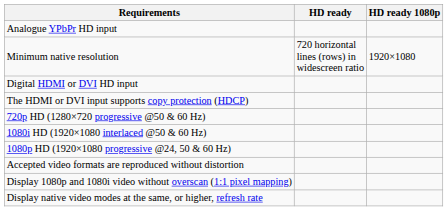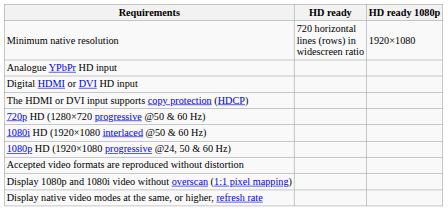rows swapped: Minimum native resolution <-> Analogue YPbPr HD input
